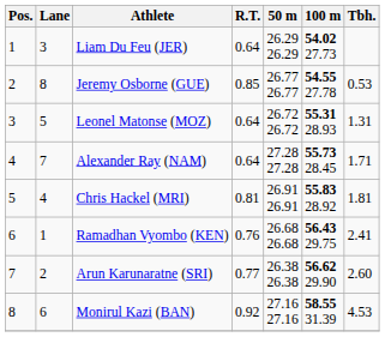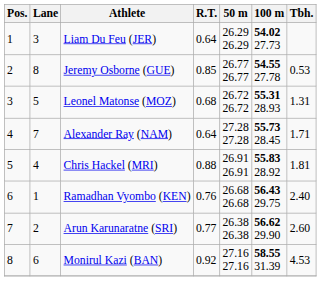Leonel Matonse (MOZ) | R.T.: 0.64 -> 0.68
Chris Hackel (MRI) | R.T.: 0.81 -> 0.88
Ramadhan Vyombo (KEN) | Tbh.: 2.41 -> 2.40
